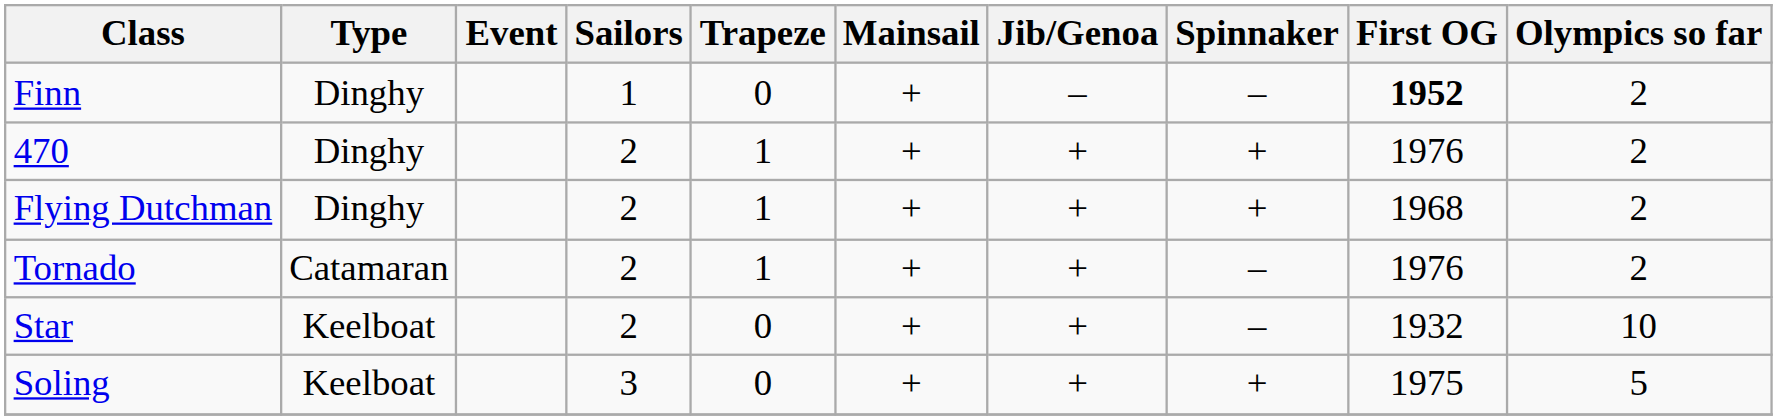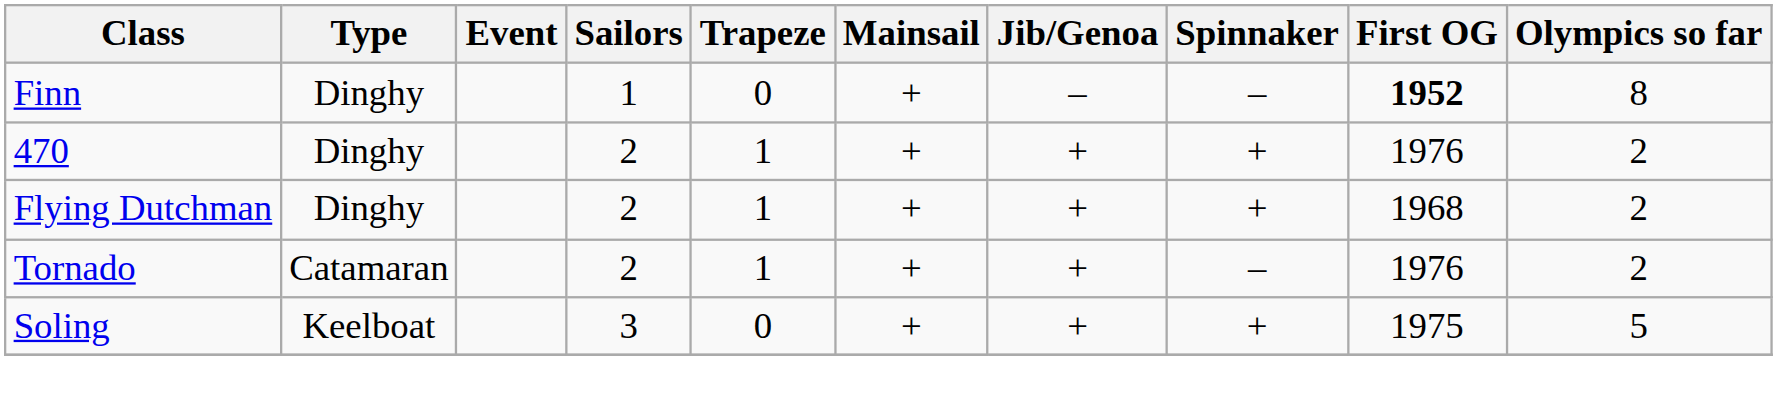Finn | Olympics so far: 2 -> 8
- row: Star | Keelboat | 2 | 0 | + | + | – | 1932 | 10
